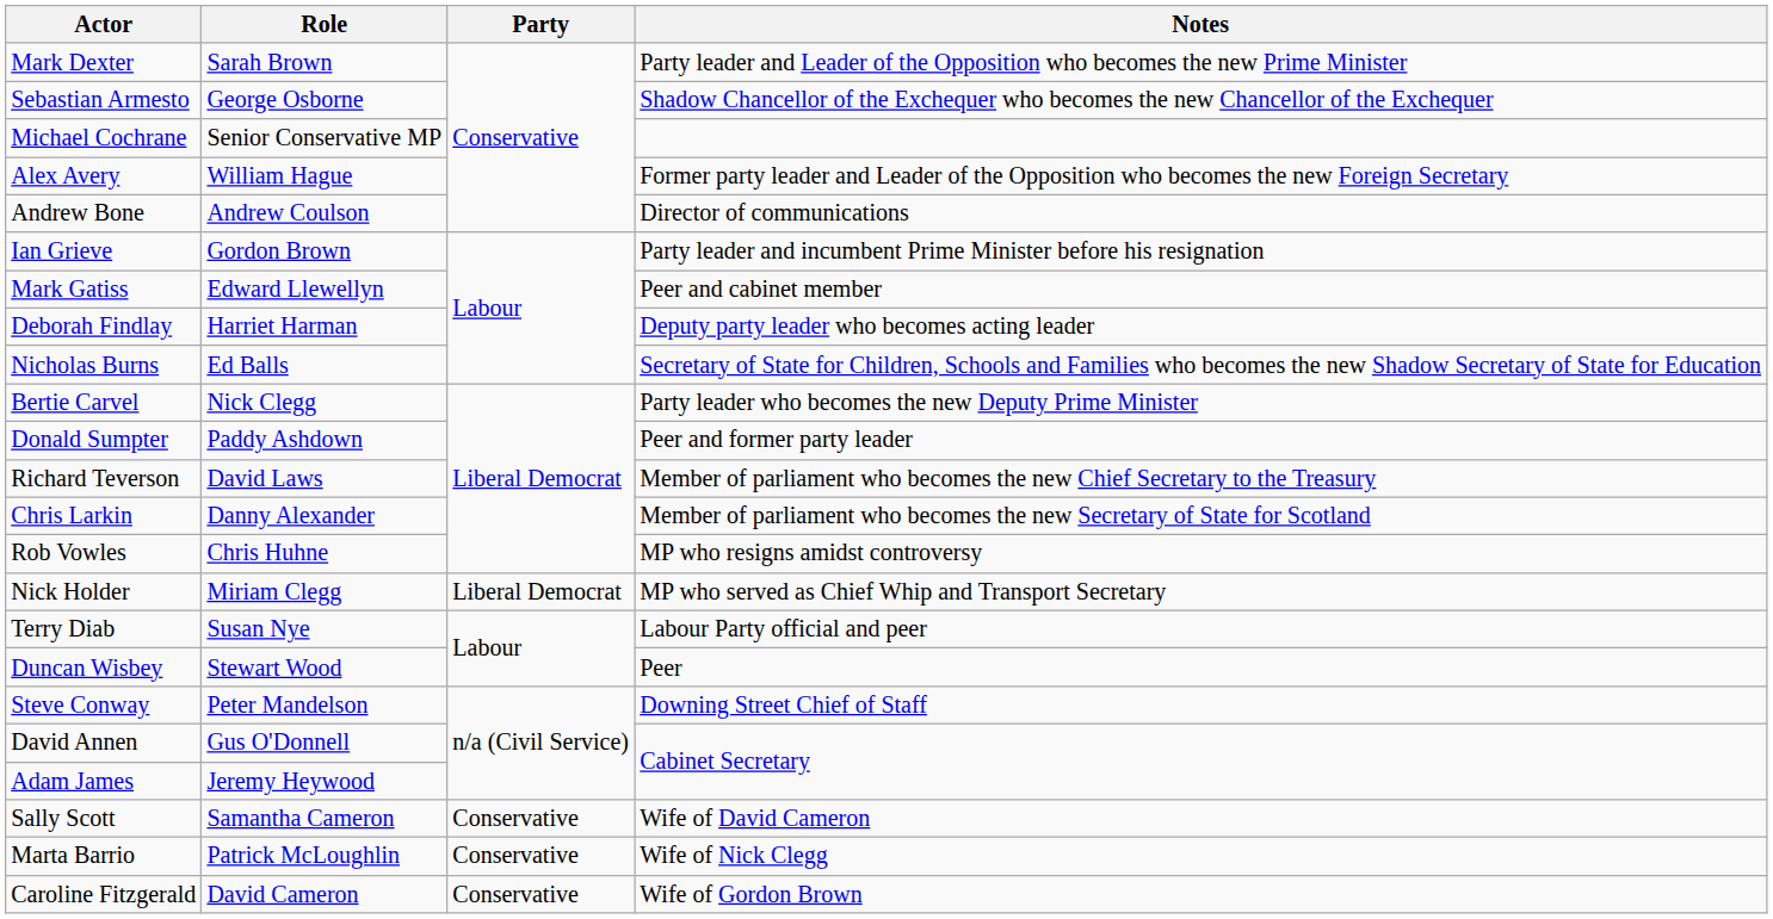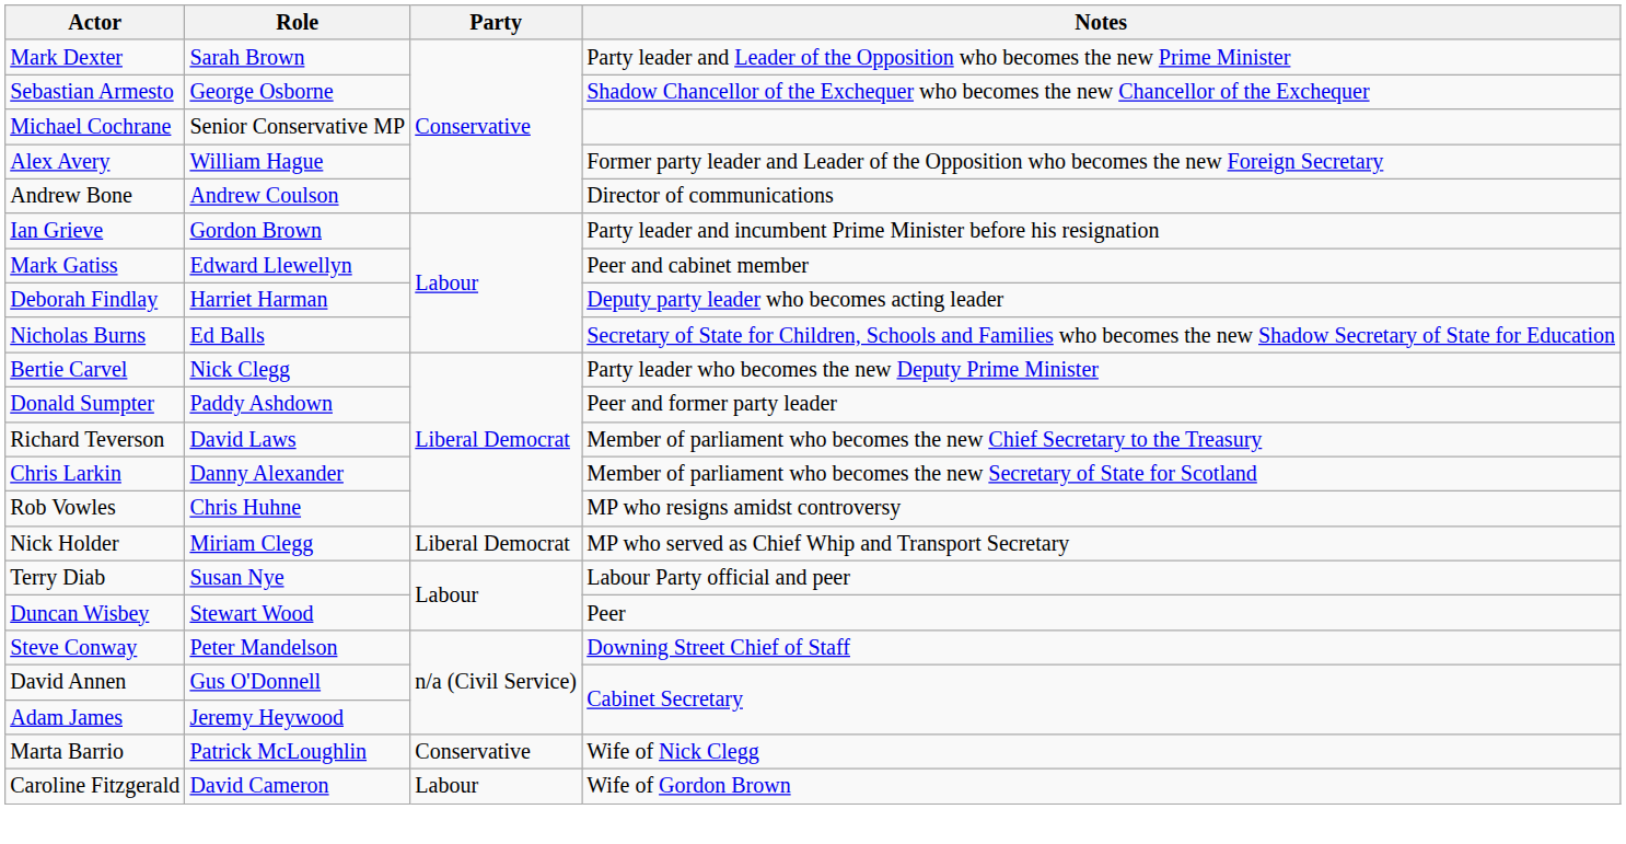- row: Sally Scott | Samantha Cameron | Conservative | Wife of David Cameron
Caroline Fitzgerald | Party: Conservative -> Labour
